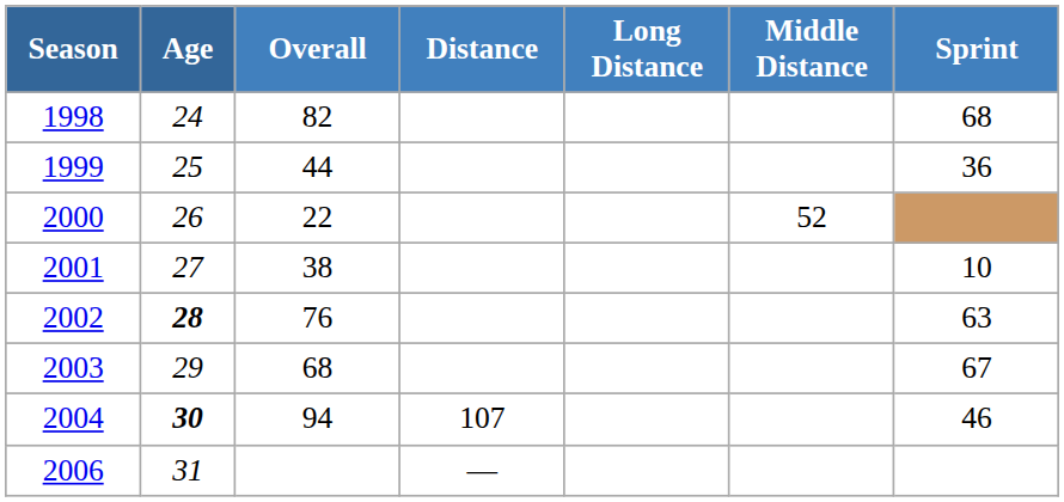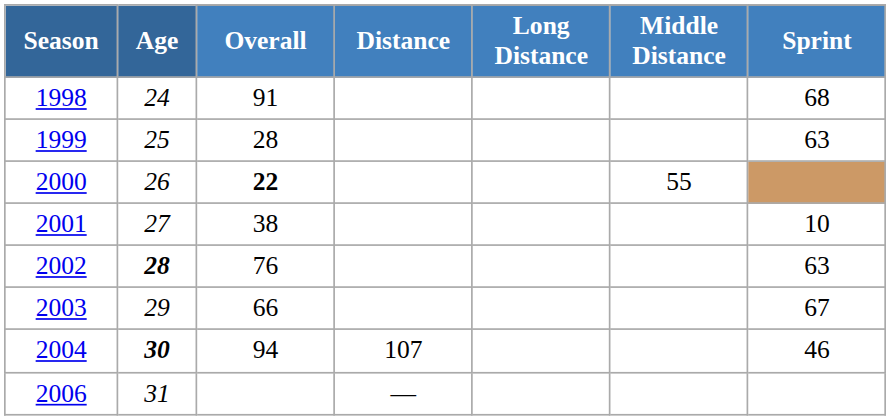1998 | Overall: 82 -> 91
1999 | Overall: 44 -> 28
1999 | Sprint: 36 -> 63
2000 | Overall: normal -> bold
2000 | Middle Distance: 52 -> 55
2003 | Overall: 68 -> 66
